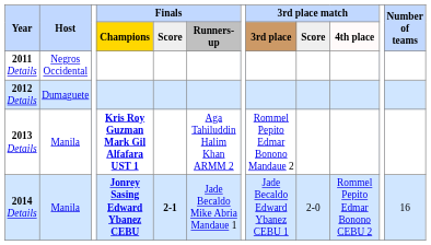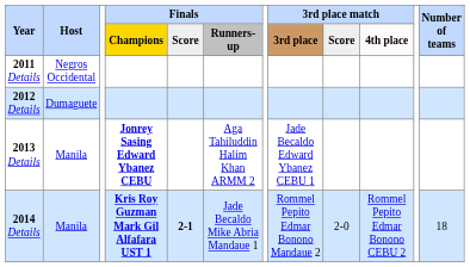2013 Details | Finals / Champions: Kris Roy Guzman Mark Gil Alfafara UST 1 -> Jonrey Sasing Edward Ybanez CEBU
2013 Details | 3rd place match / 3rd place: Rommel Pepito Edmar Bonono Mandaue 2 -> Jade Becaldo Edward Ybanez CEBU 1
2014 Details | Finals / Champions: Jonrey Sasing Edward Ybanez CEBU -> Kris Roy Guzman Mark Gil Alfafara UST 1
2014 Details | 3rd place match / 3rd place: Jade Becaldo Edward Ybanez CEBU 1 -> Rommel Pepito Edmar Bonono Mandaue 2
2014 Details | Number of teams: 16 -> 18
